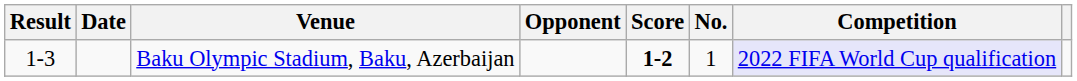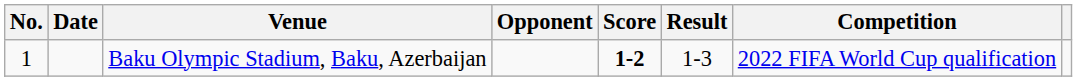columns swapped: No. <-> Result
Baku Olympic Stadium, Baku, Azerbaijan | Competition: lavender background -> no background
